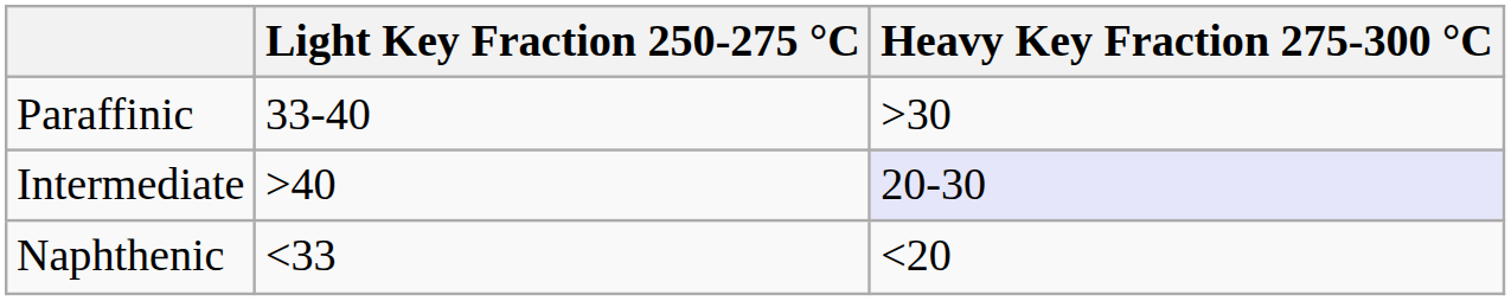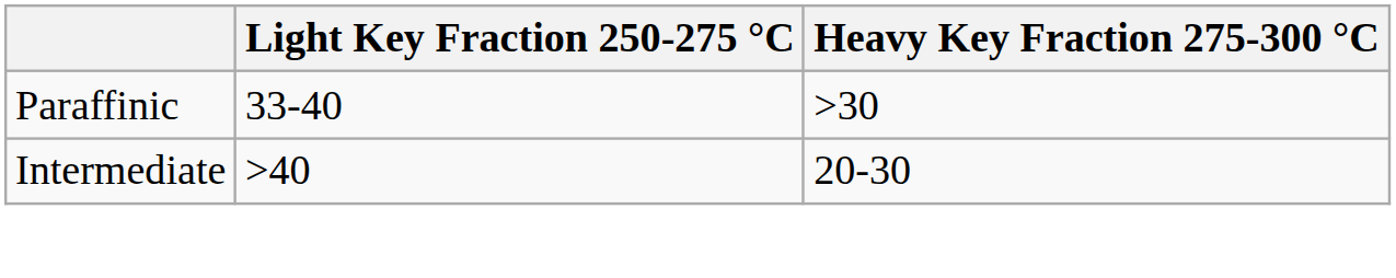Intermediate | Heavy Key Fraction 275-300 °C: lavender background -> no background
- row: Naphthenic | <33 | <20
